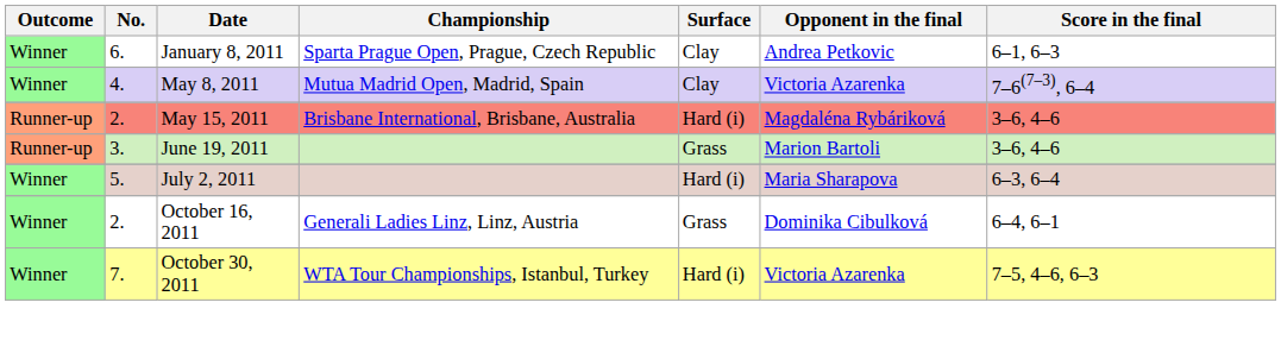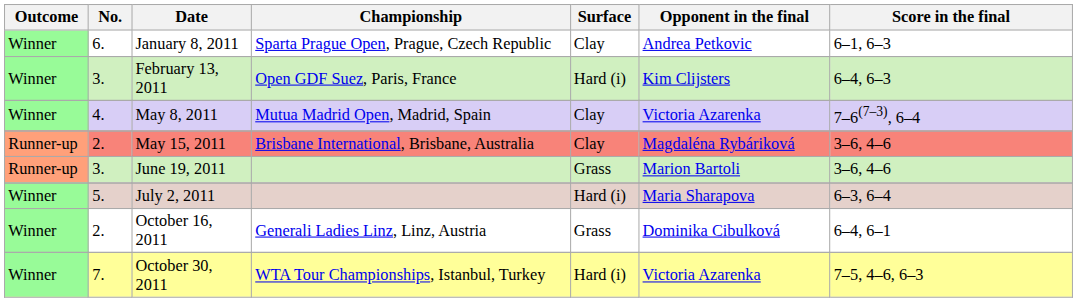+ row: Winner | 3. | February 13, 2011 | Open GDF Suez, Paris, France | Hard (i) | Kim Clijsters | 6–4, 6–3
May 15, 2011 | Surface: Hard (i) -> Clay
